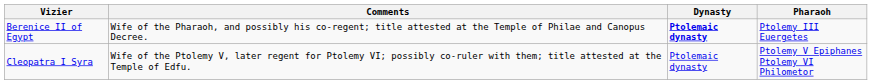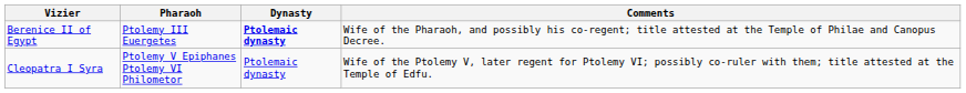columns swapped: Pharaoh <-> Comments
